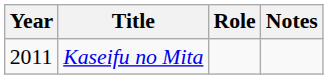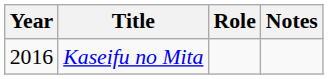Kaseifu no Mita | Year: 2011 -> 2016
